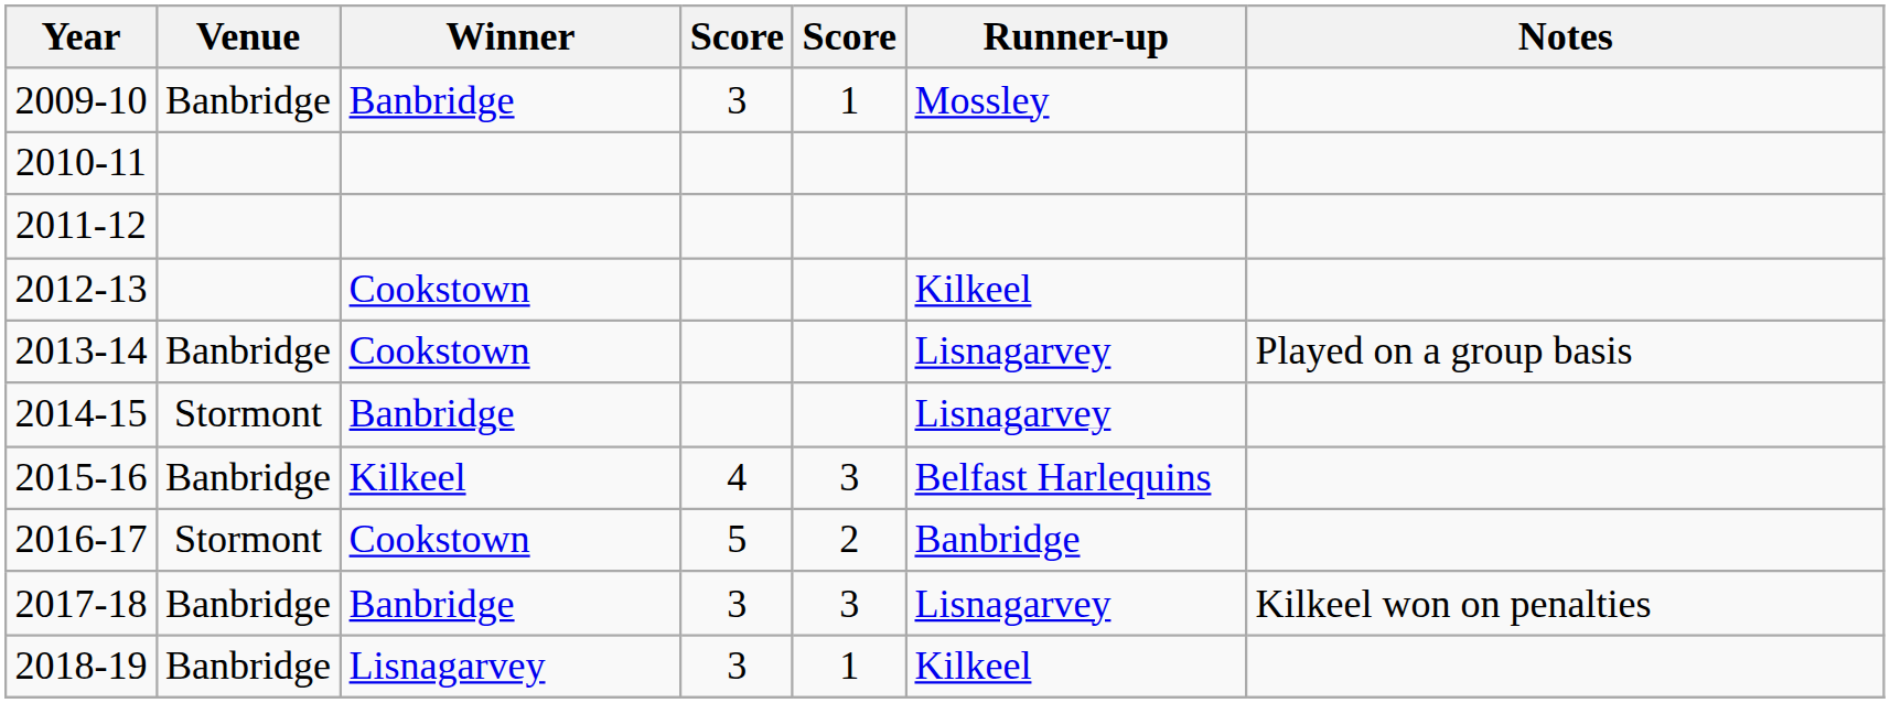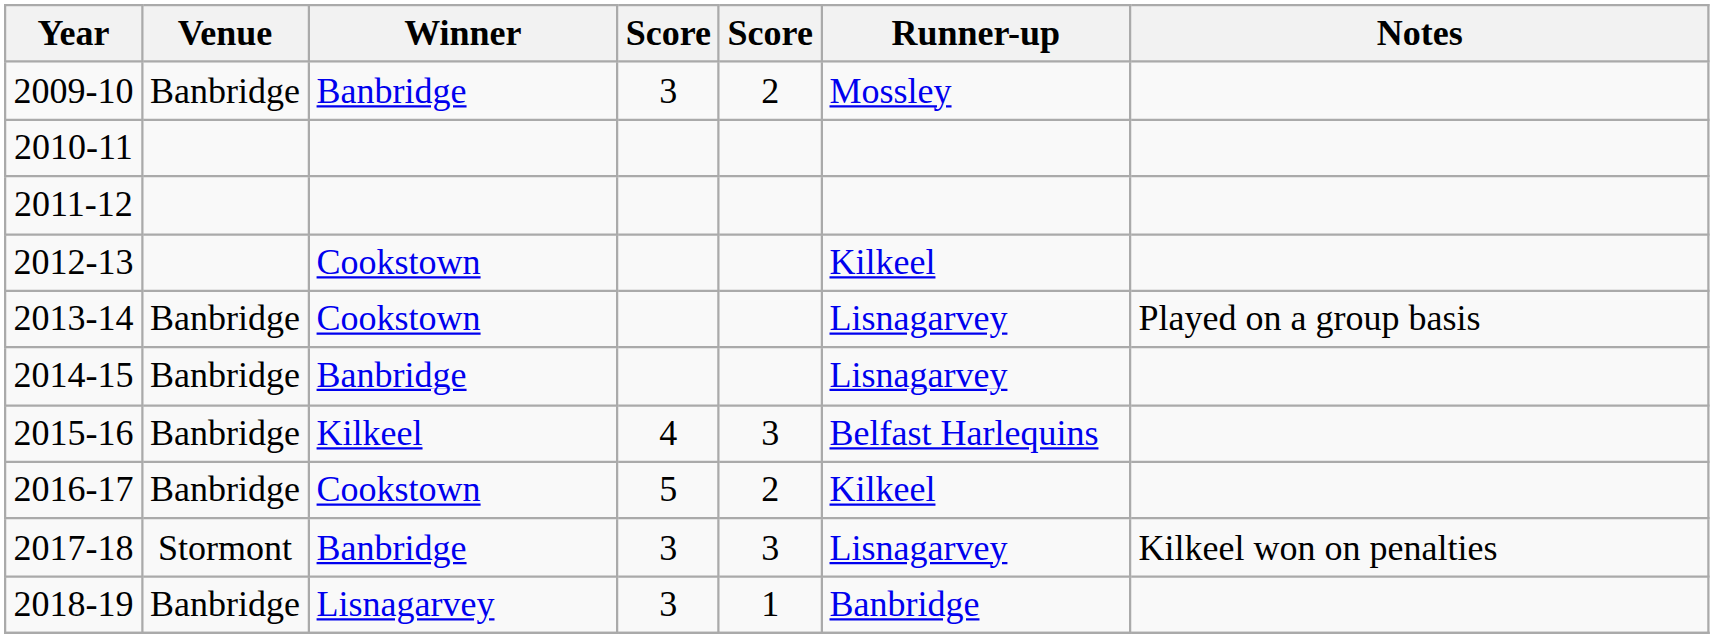2009-10 | column 5: 1 -> 2
2014-15 | Venue: Stormont -> Banbridge
2016-17 | Venue: Stormont -> Banbridge
2016-17 | Runner-up: Banbridge -> Kilkeel
2017-18 | Venue: Banbridge -> Stormont
2018-19 | Runner-up: Kilkeel -> Banbridge
